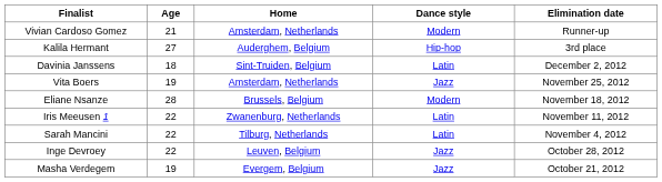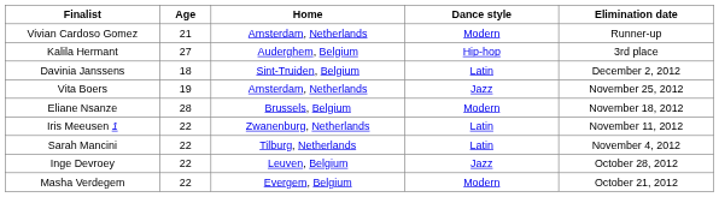Masha Verdegem | Age: 19 -> 22
Masha Verdegem | Dance style: Jazz -> Modern
